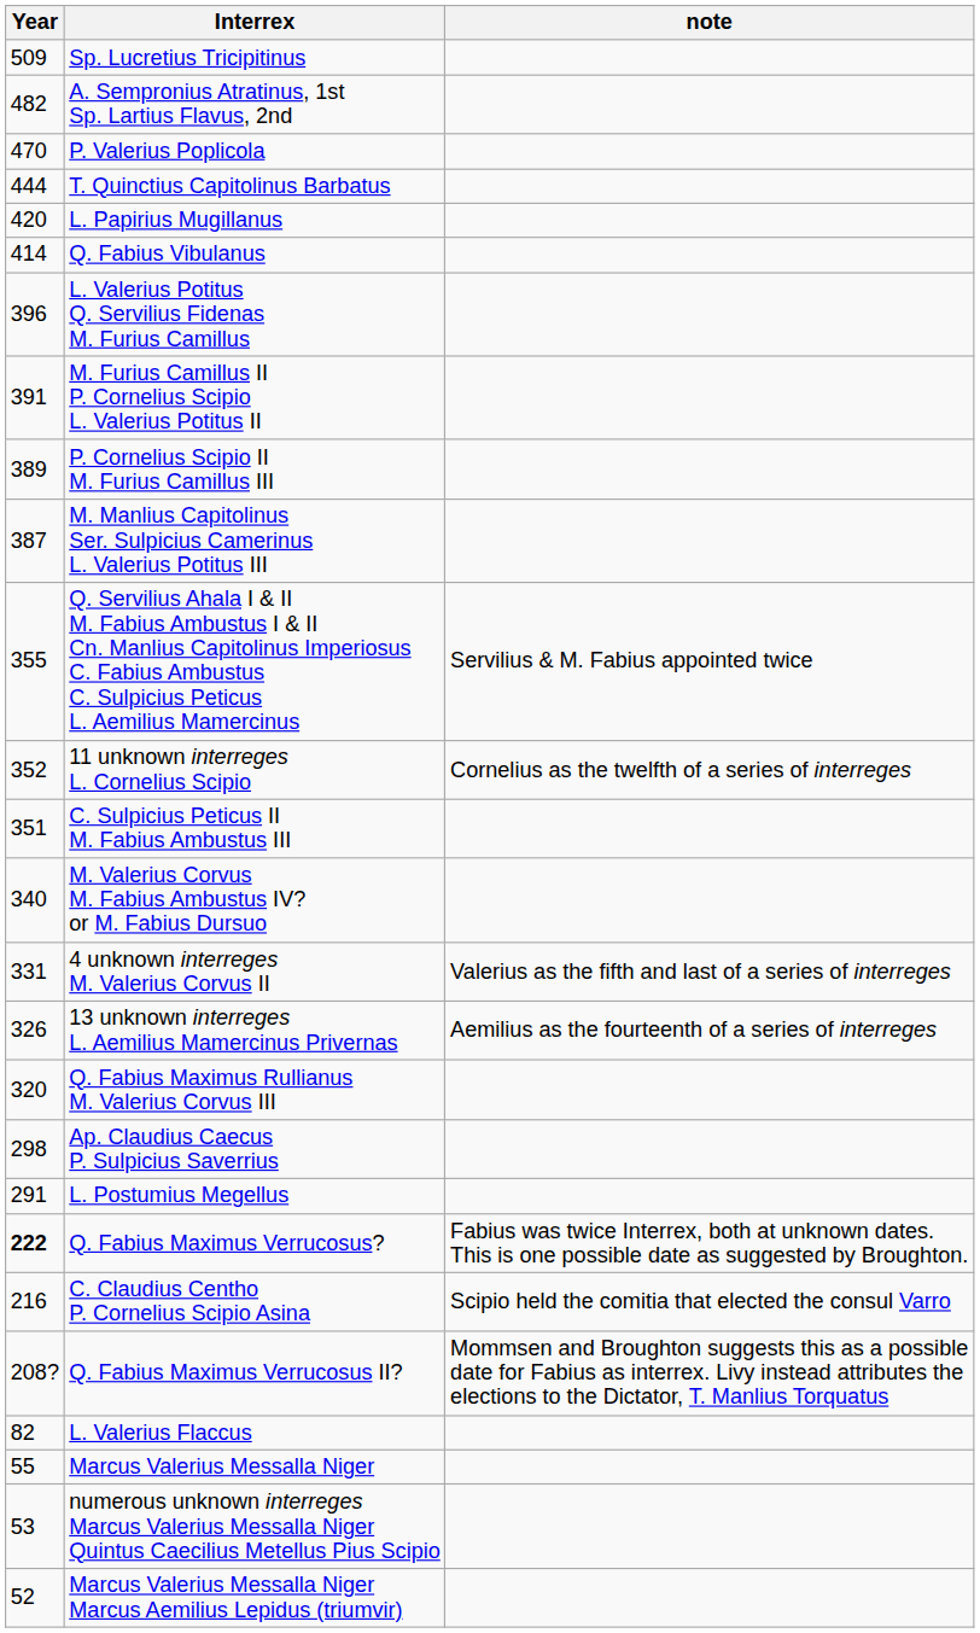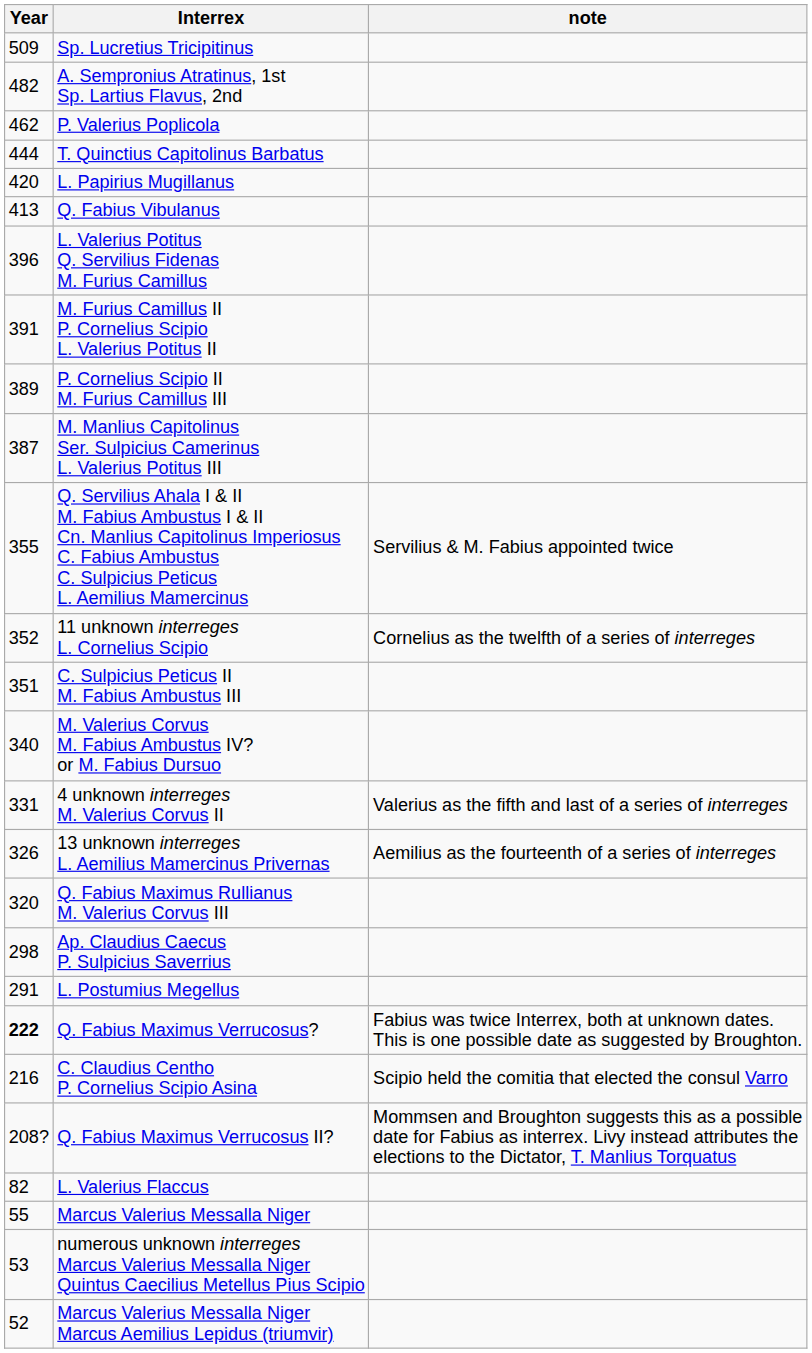P. Valerius Poplicola | Year: 470 -> 462
Q. Fabius Vibulanus | Year: 414 -> 413
